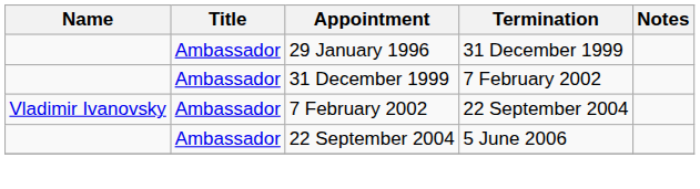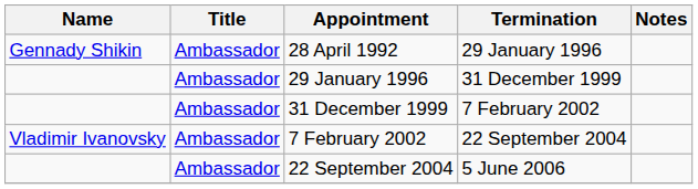+ row: Gennady Shikin | Ambassador | 28 April 1992 | 29 January 1996
